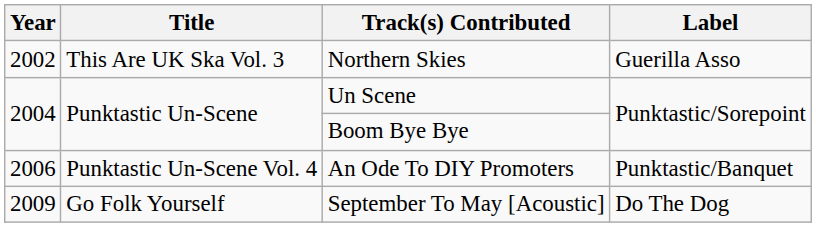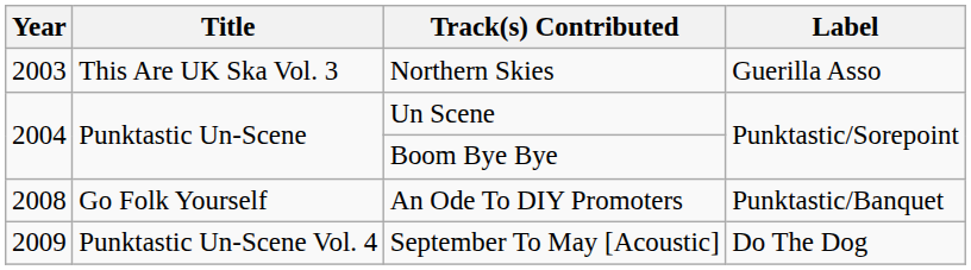Northern Skies | Year: 2002 -> 2003
An Ode To DIY Promoters | Year: 2006 -> 2008
An Ode To DIY Promoters | Title: Punktastic Un-Scene Vol. 4 -> Go Folk Yourself
September To May [Acoustic] | Title: Go Folk Yourself -> Punktastic Un-Scene Vol. 4
